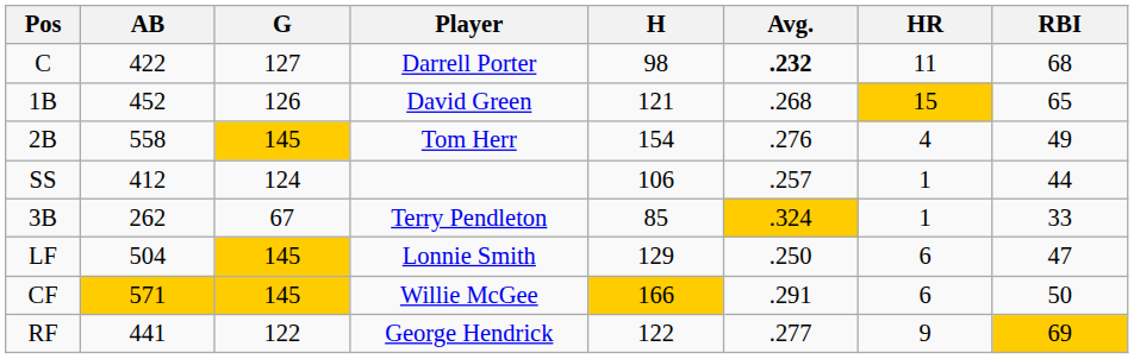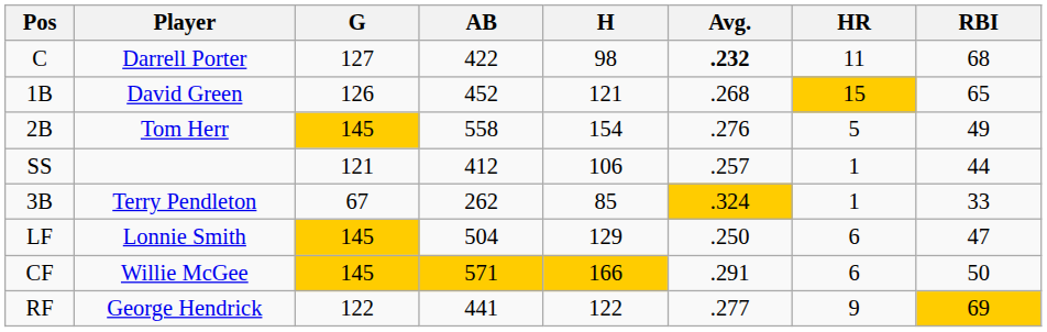columns swapped: Player <-> AB
2B | HR: 4 -> 5
SS | G: 124 -> 121
